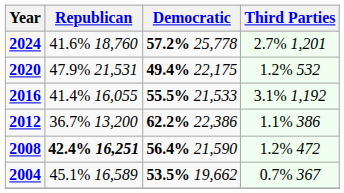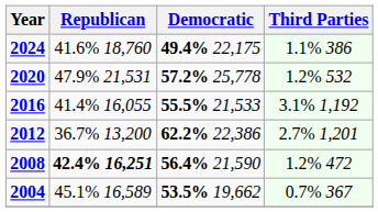2024 | Democratic: 57.2% 25,778 -> 49.4% 22,175
2024 | Third Parties: 2.7% 1,201 -> 1.1% 386
2020 | Democratic: 49.4% 22,175 -> 57.2% 25,778
2012 | Third Parties: 1.1% 386 -> 2.7% 1,201
